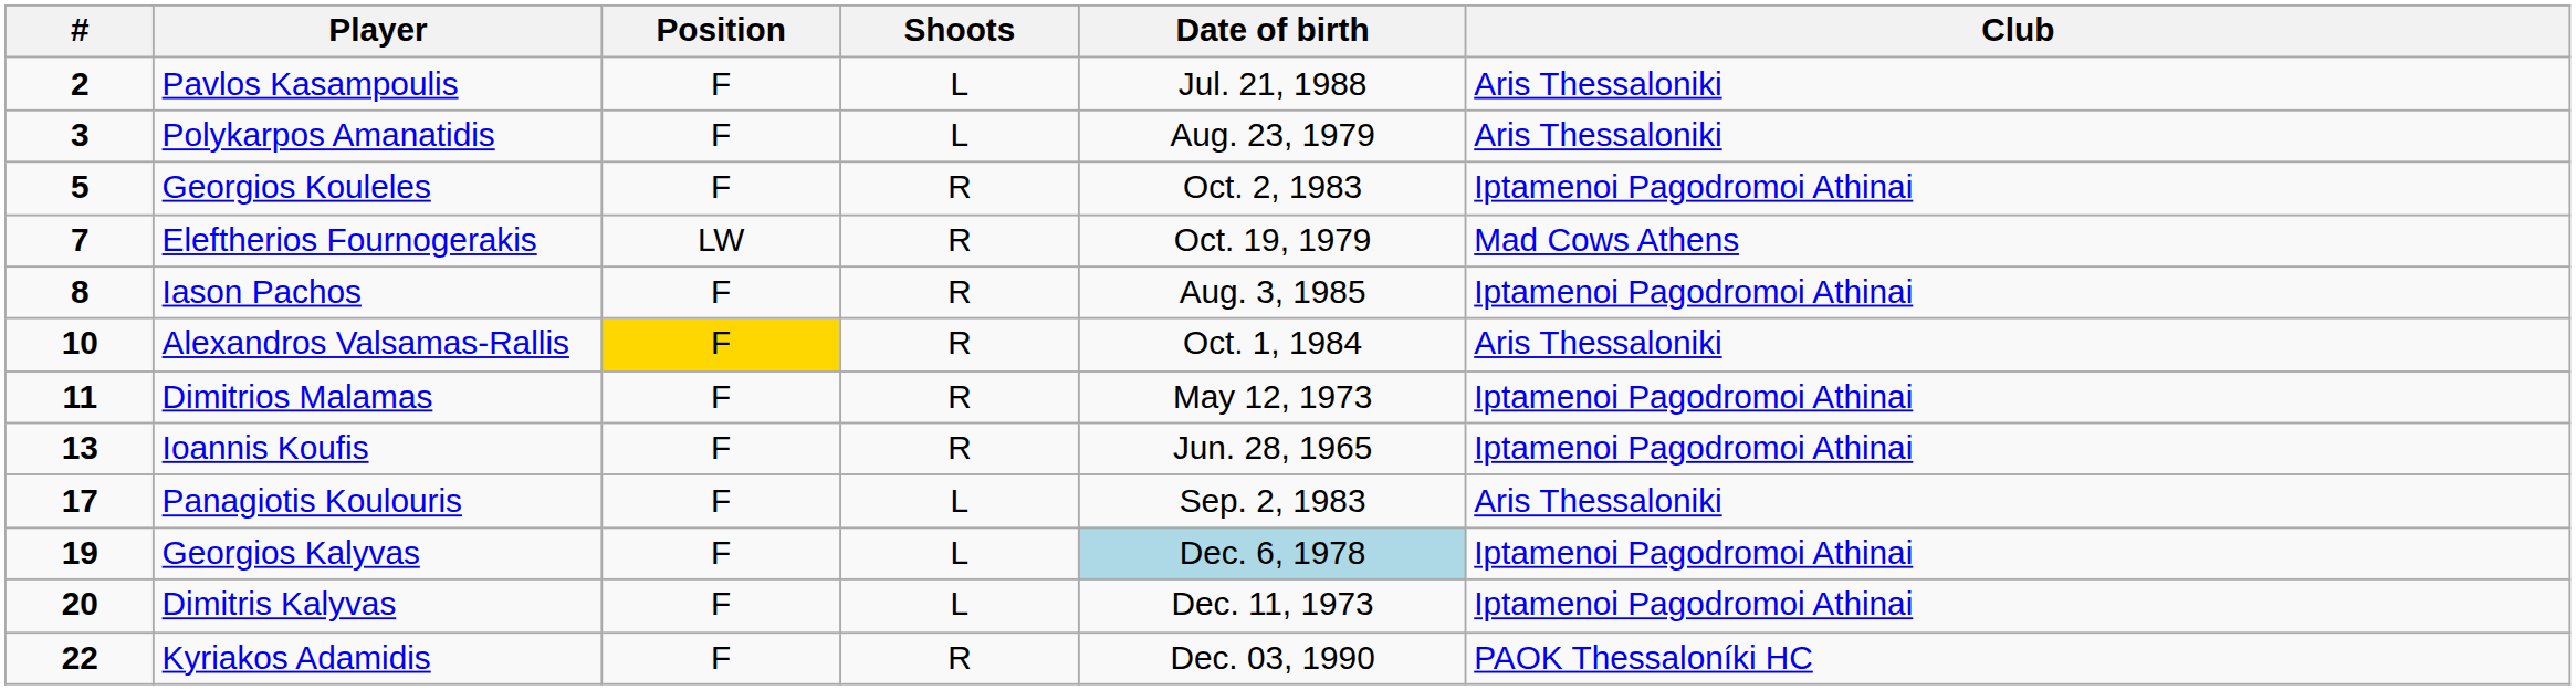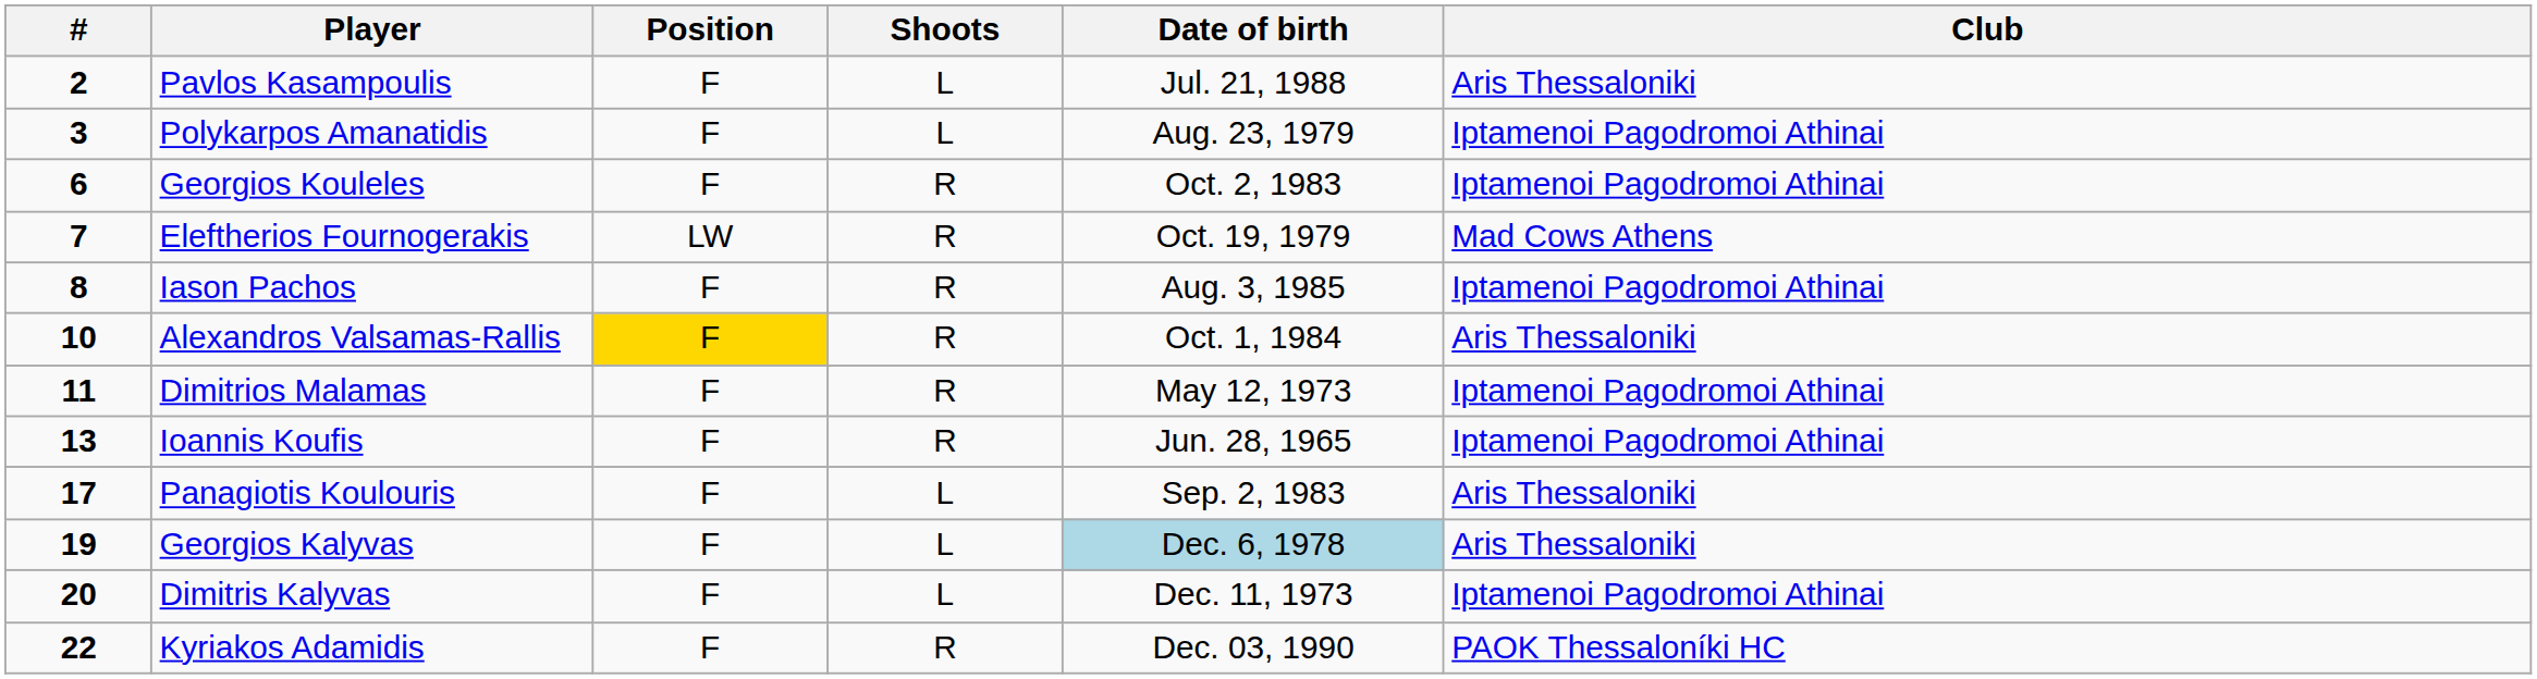Polykarpos Amanatidis | Club: Aris Thessaloniki -> Iptamenoi Pagodromoi Athinai
Georgios Kouleles | #: 5 -> 6
Georgios Kalyvas | Club: Iptamenoi Pagodromoi Athinai -> Aris Thessaloniki
